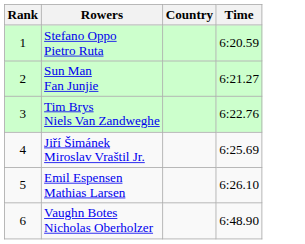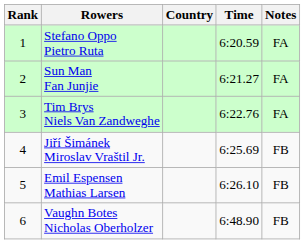+ column: Notes | FA | FA | FA | FB | FB | FB
